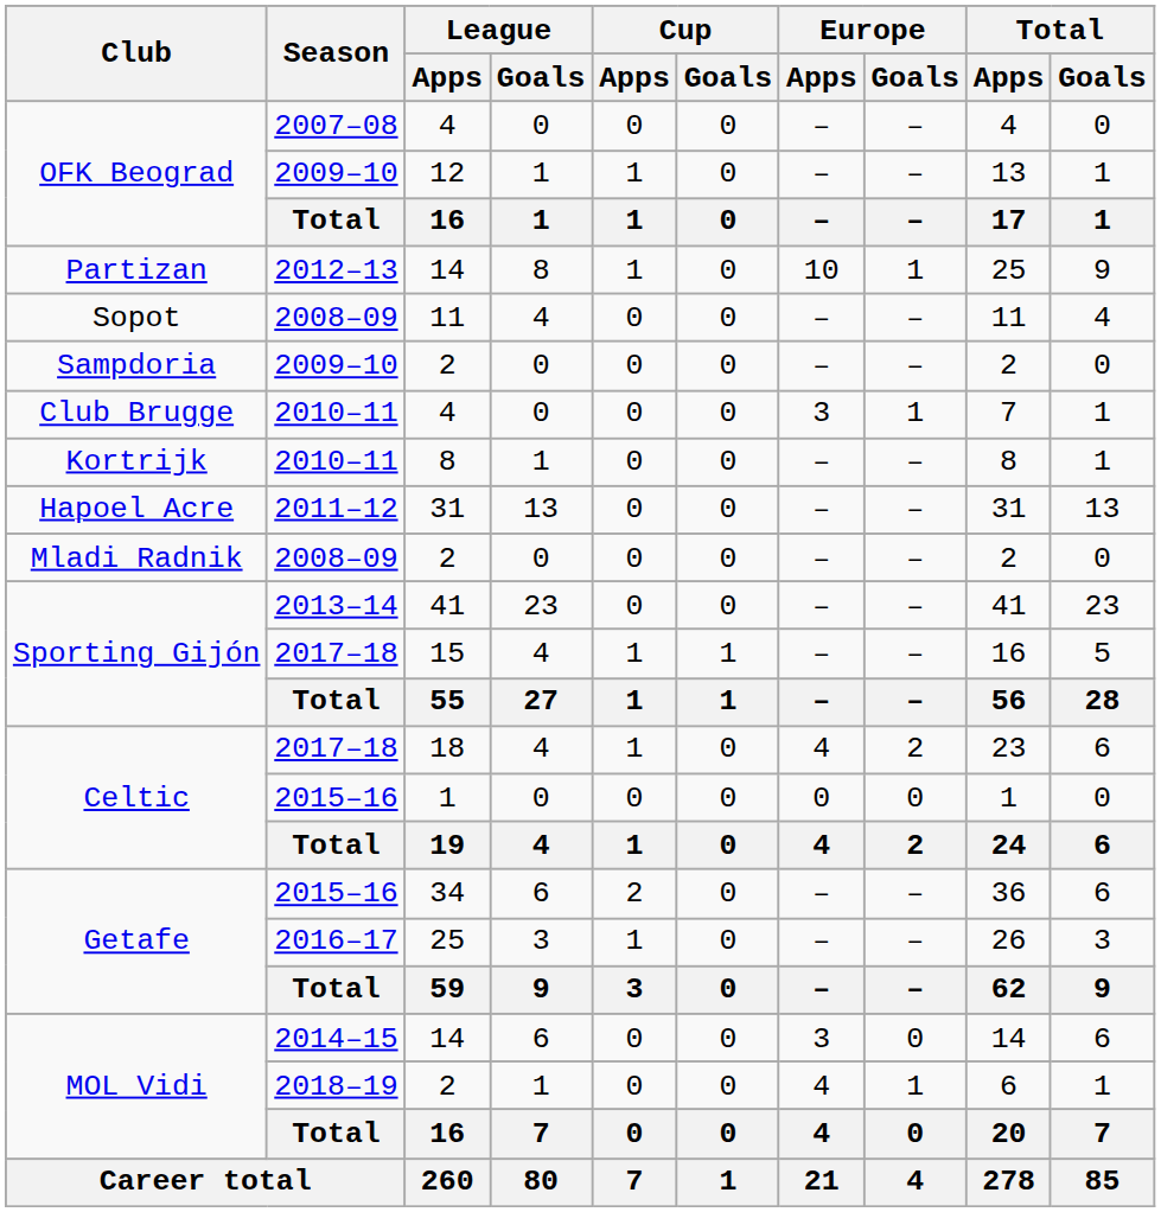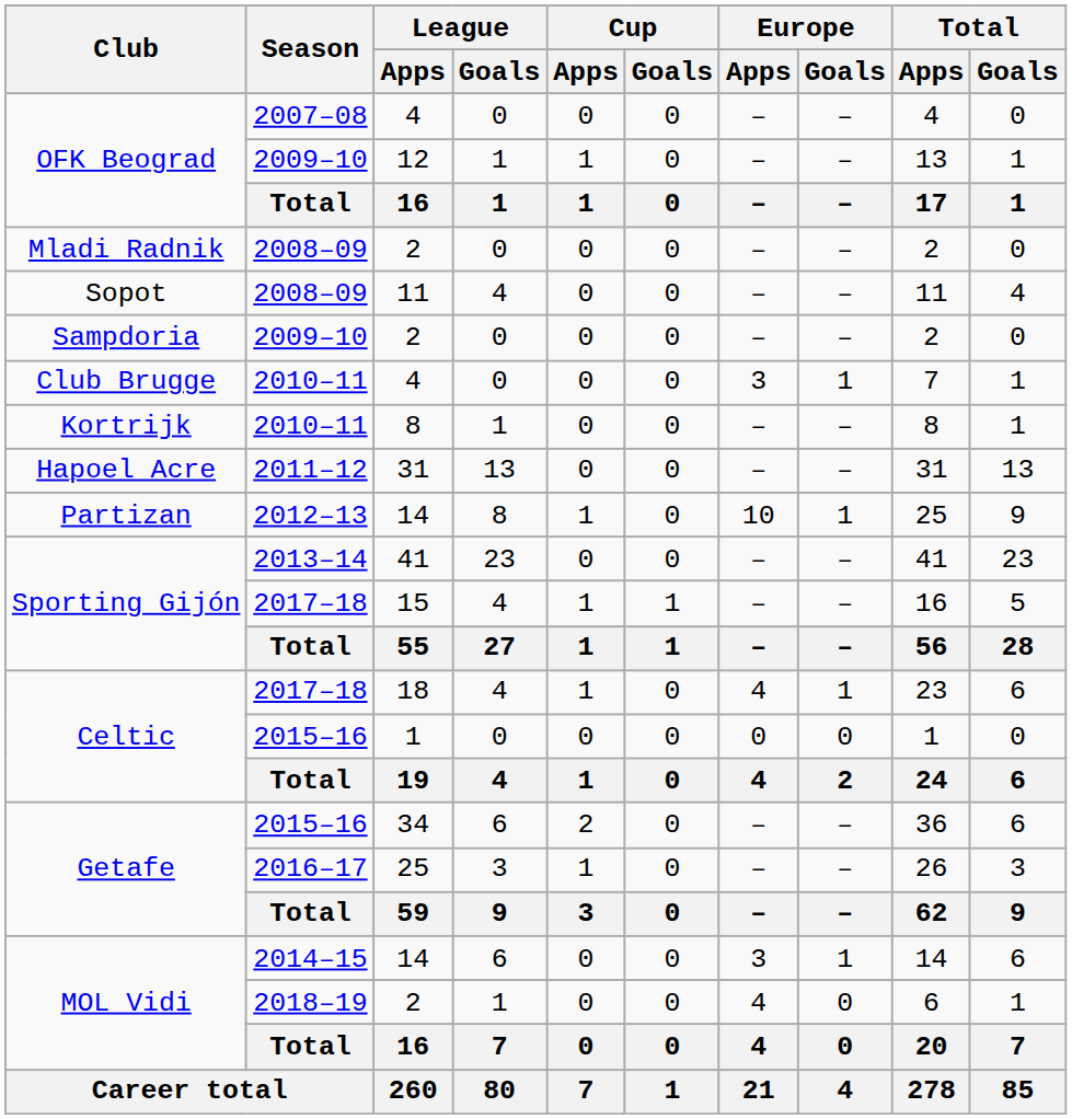rows swapped: Mladi Radnik / 2 <-> Partizan / 14
18 | Europe / Goals: 2 -> 1
MOL Vidi / 14 | Europe / Goals: 0 -> 1
MOL Vidi / 2 | Europe / Goals: 1 -> 0
